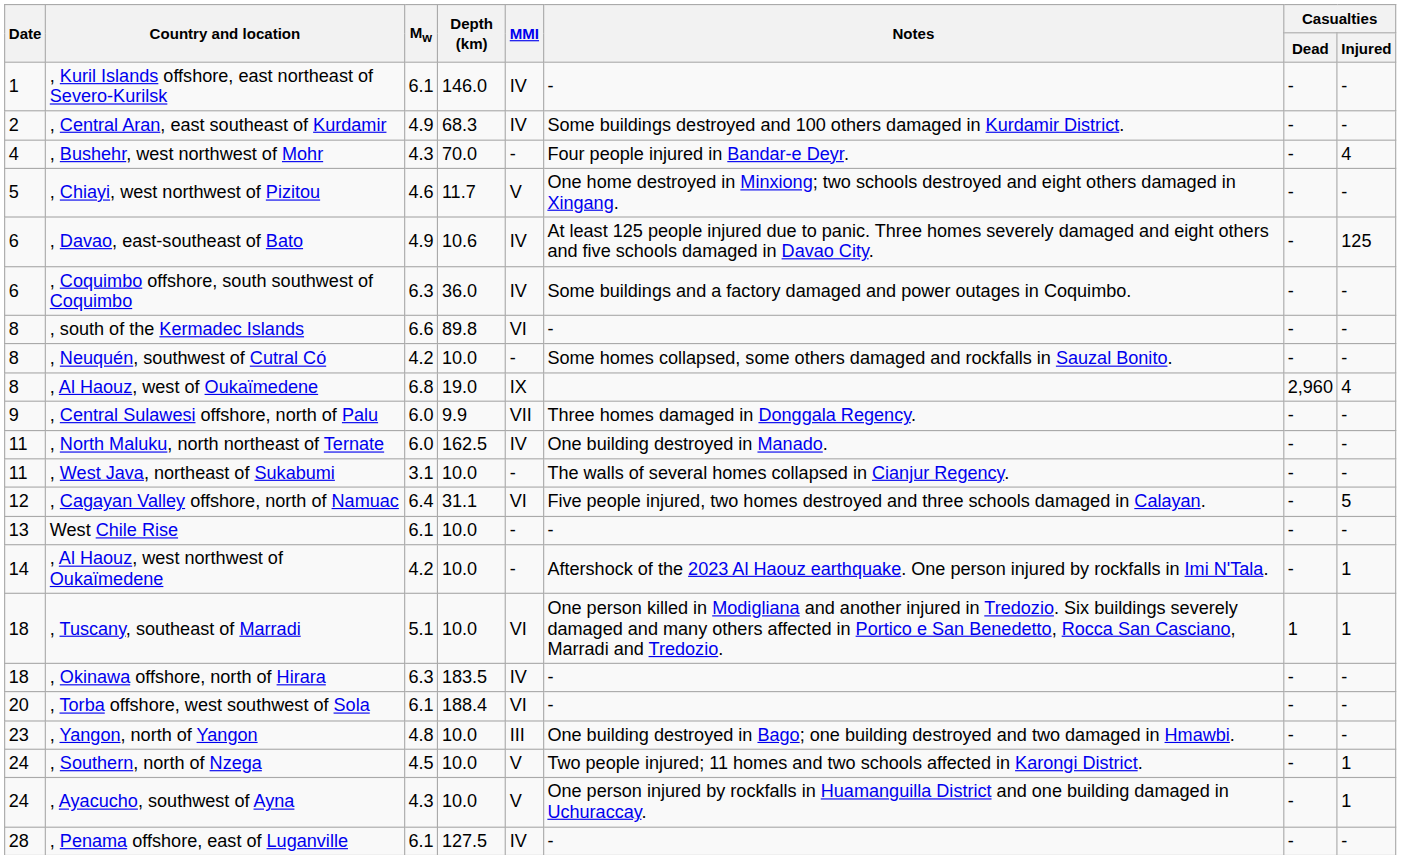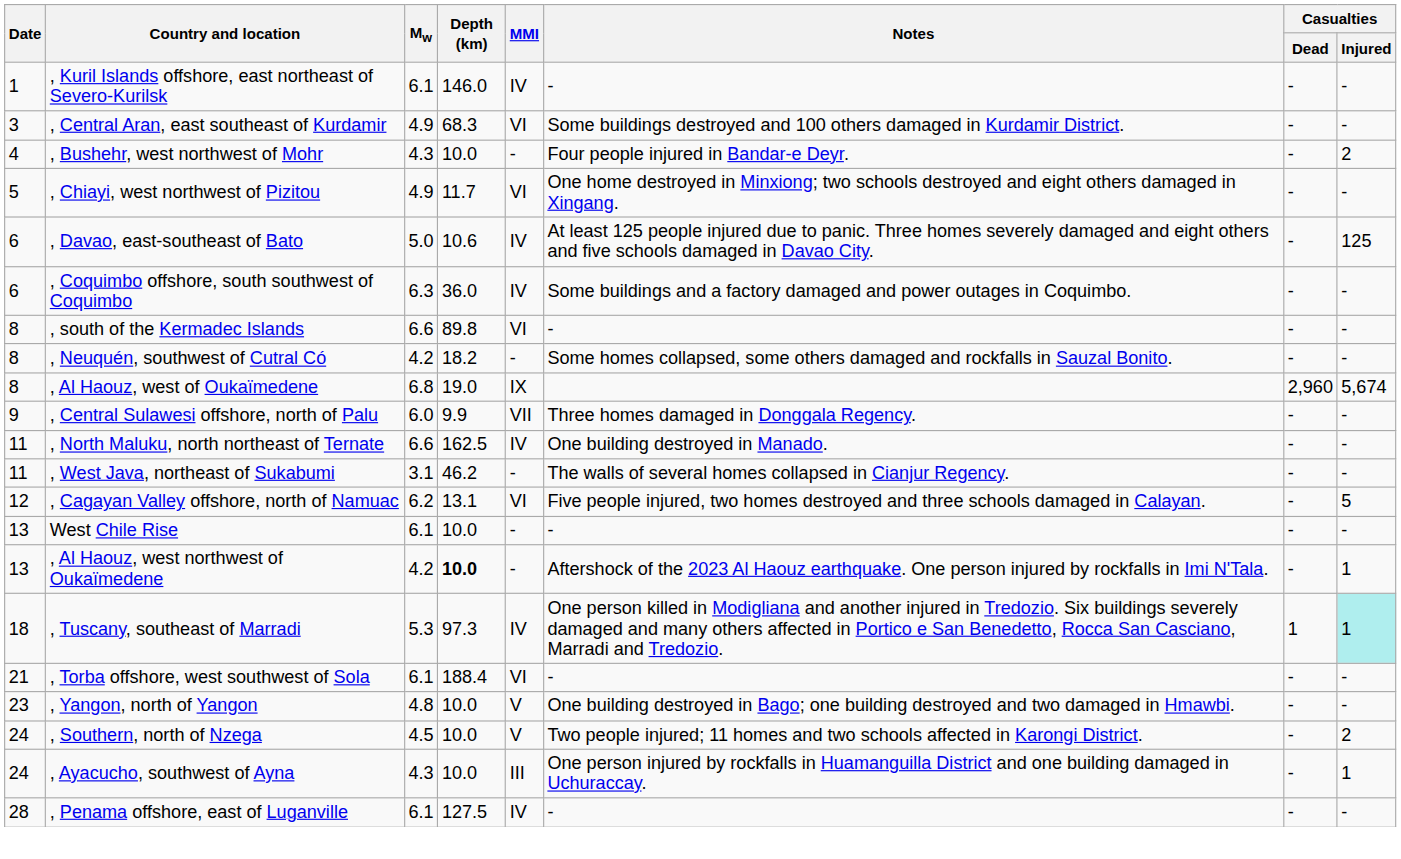, Central Aran, east southeast of Kurdamir | Date: 2 -> 3
, Central Aran, east southeast of Kurdamir | MMI: IV -> VI
, Bushehr, west northwest of Mohr | Depth (km): 70.0 -> 10.0
, Bushehr, west northwest of Mohr | Casualties / Injured: 4 -> 2
, Chiayi, west northwest of Pizitou | Mw: 4.6 -> 4.9
, Chiayi, west northwest of Pizitou | MMI: V -> VI
, Davao, east-southeast of Bato | Mw: 4.9 -> 5.0
, Neuquén, southwest of Cutral Có | Depth (km): 10.0 -> 18.2
, Al Haouz, west of Oukaïmedene | Casualties / Injured: 4 -> 5,674
, North Maluku, north northeast of Ternate | Mw: 6.0 -> 6.6
, West Java, northeast of Sukabumi | Depth (km): 10.0 -> 46.2
, Cagayan Valley offshore, north of Namuac | Mw: 6.4 -> 6.2
, Cagayan Valley offshore, north of Namuac | Depth (km): 31.1 -> 13.1
, Al Haouz, west northwest of Oukaïmedene | Date: 14 -> 13
, Al Haouz, west northwest of Oukaïmedene | Depth (km): normal -> bold
, Tuscany, southeast of Marradi | Mw: 5.1 -> 5.3
, Tuscany, southeast of Marradi | Depth (km): 10.0 -> 97.3
, Tuscany, southeast of Marradi | MMI: VI -> IV
, Tuscany, southeast of Marradi | Casualties / Injured: no background -> paleturquoise background
- row: 18 | , Okinawa offshore, north of Hirara | 6.3 | 183.5 | IV | - | - | -
, Torba offshore, west southwest of Sola | Date: 20 -> 21
, Yangon, north of Yangon | MMI: III -> V
, Southern, north of Nzega | Casualties / Injured: 1 -> 2
, Ayacucho, southwest of Ayna | MMI: V -> III
